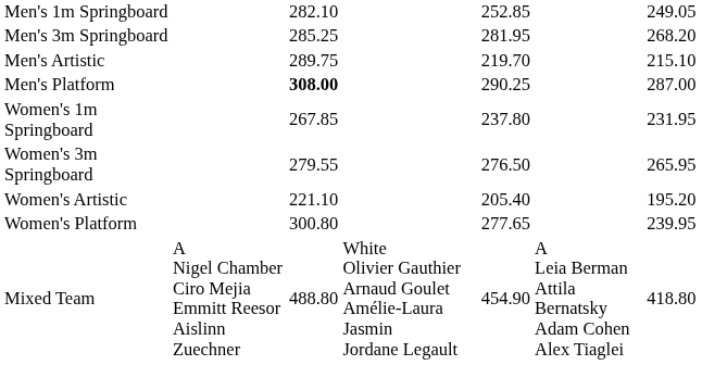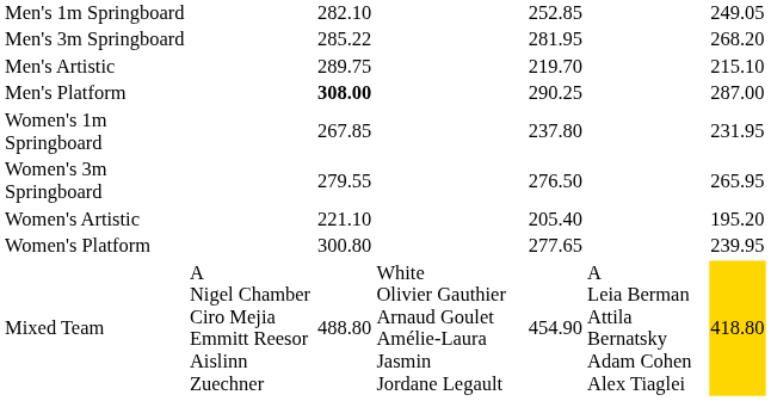Men's 3m Springboard | column 3: 285.25 -> 285.22
Mixed Team | column 7: no background -> gold background
